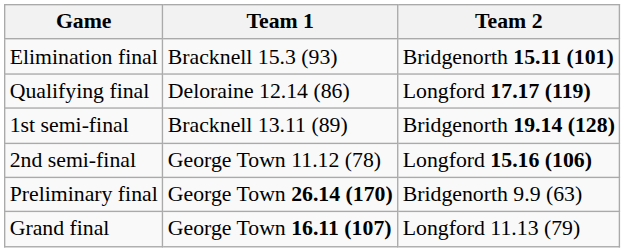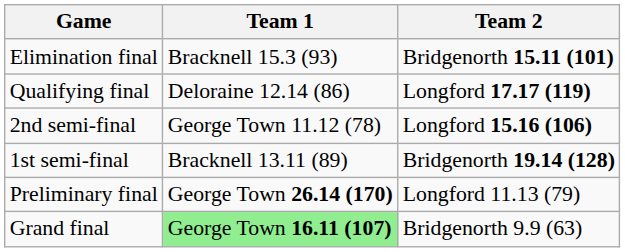rows swapped: 1st semi-final <-> 2nd semi-final
Preliminary final | Team 2: Bridgenorth 9.9 (63) -> Longford 11.13 (79)
Grand final | Team 1: no background -> lightgreen background
Grand final | Team 2: Longford 11.13 (79) -> Bridgenorth 9.9 (63)
